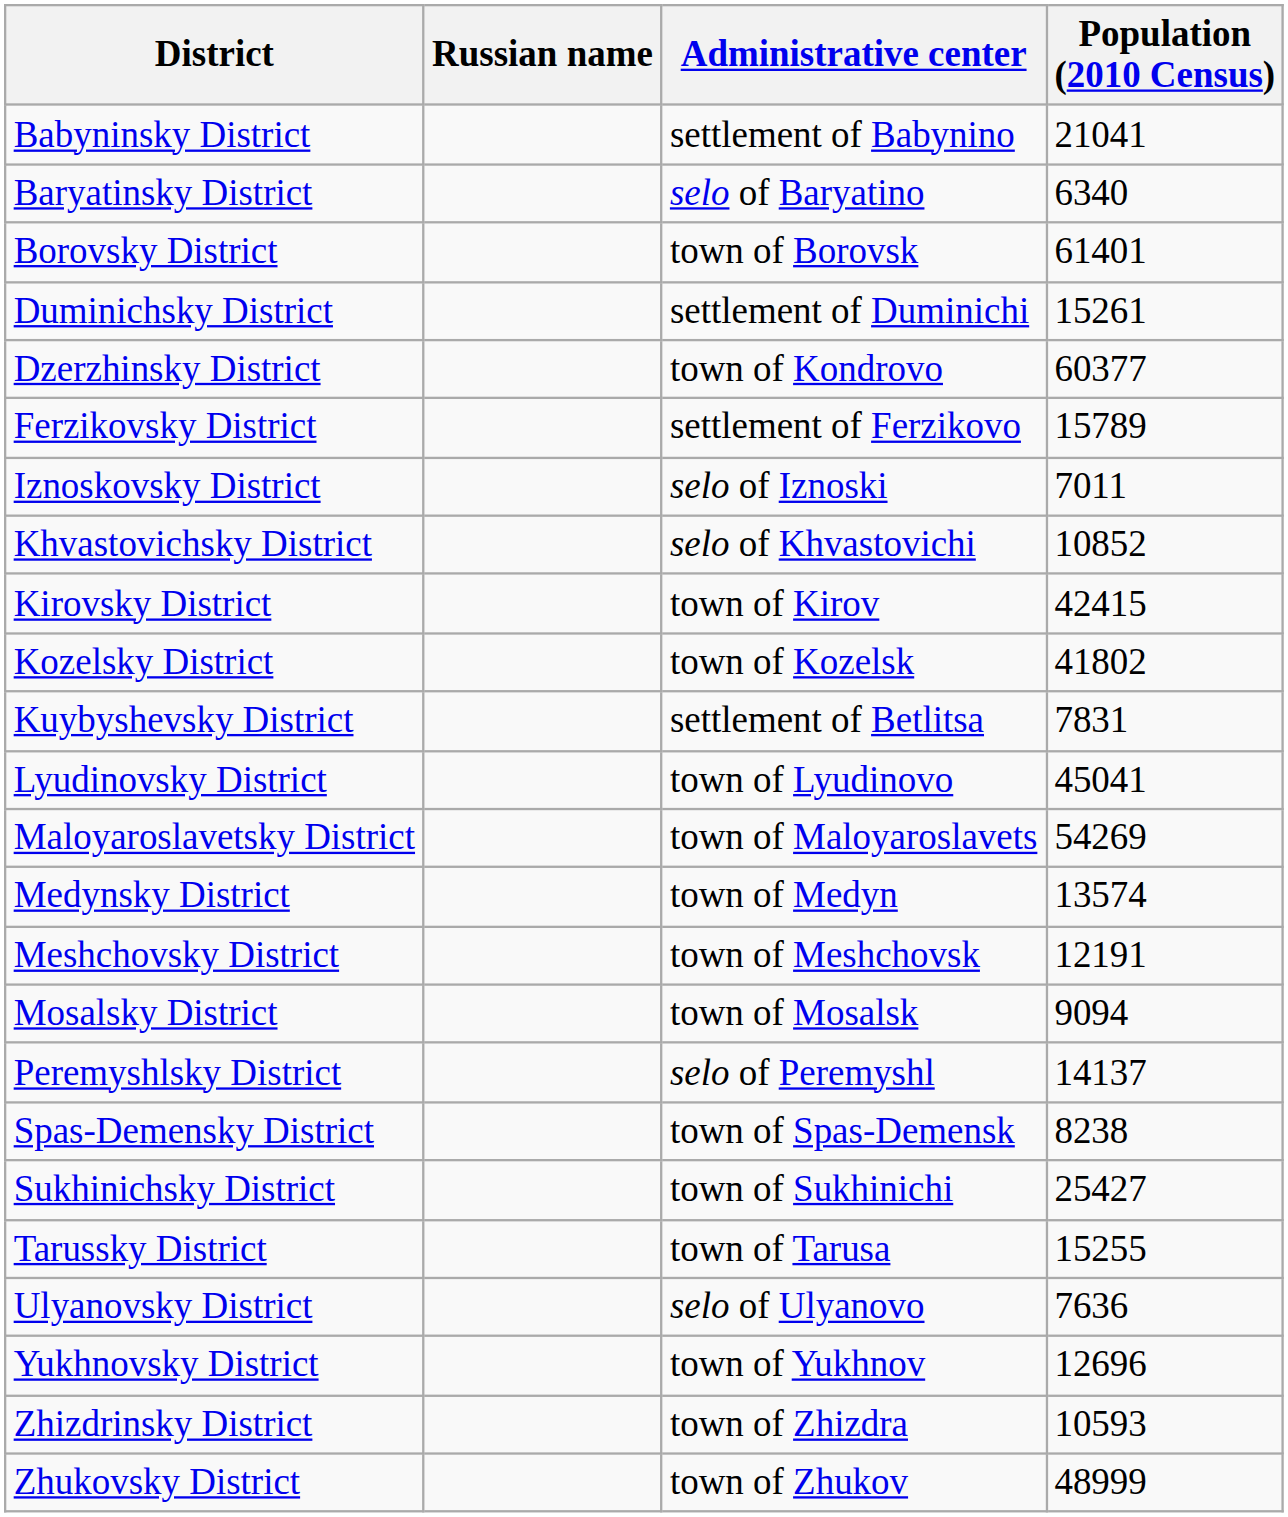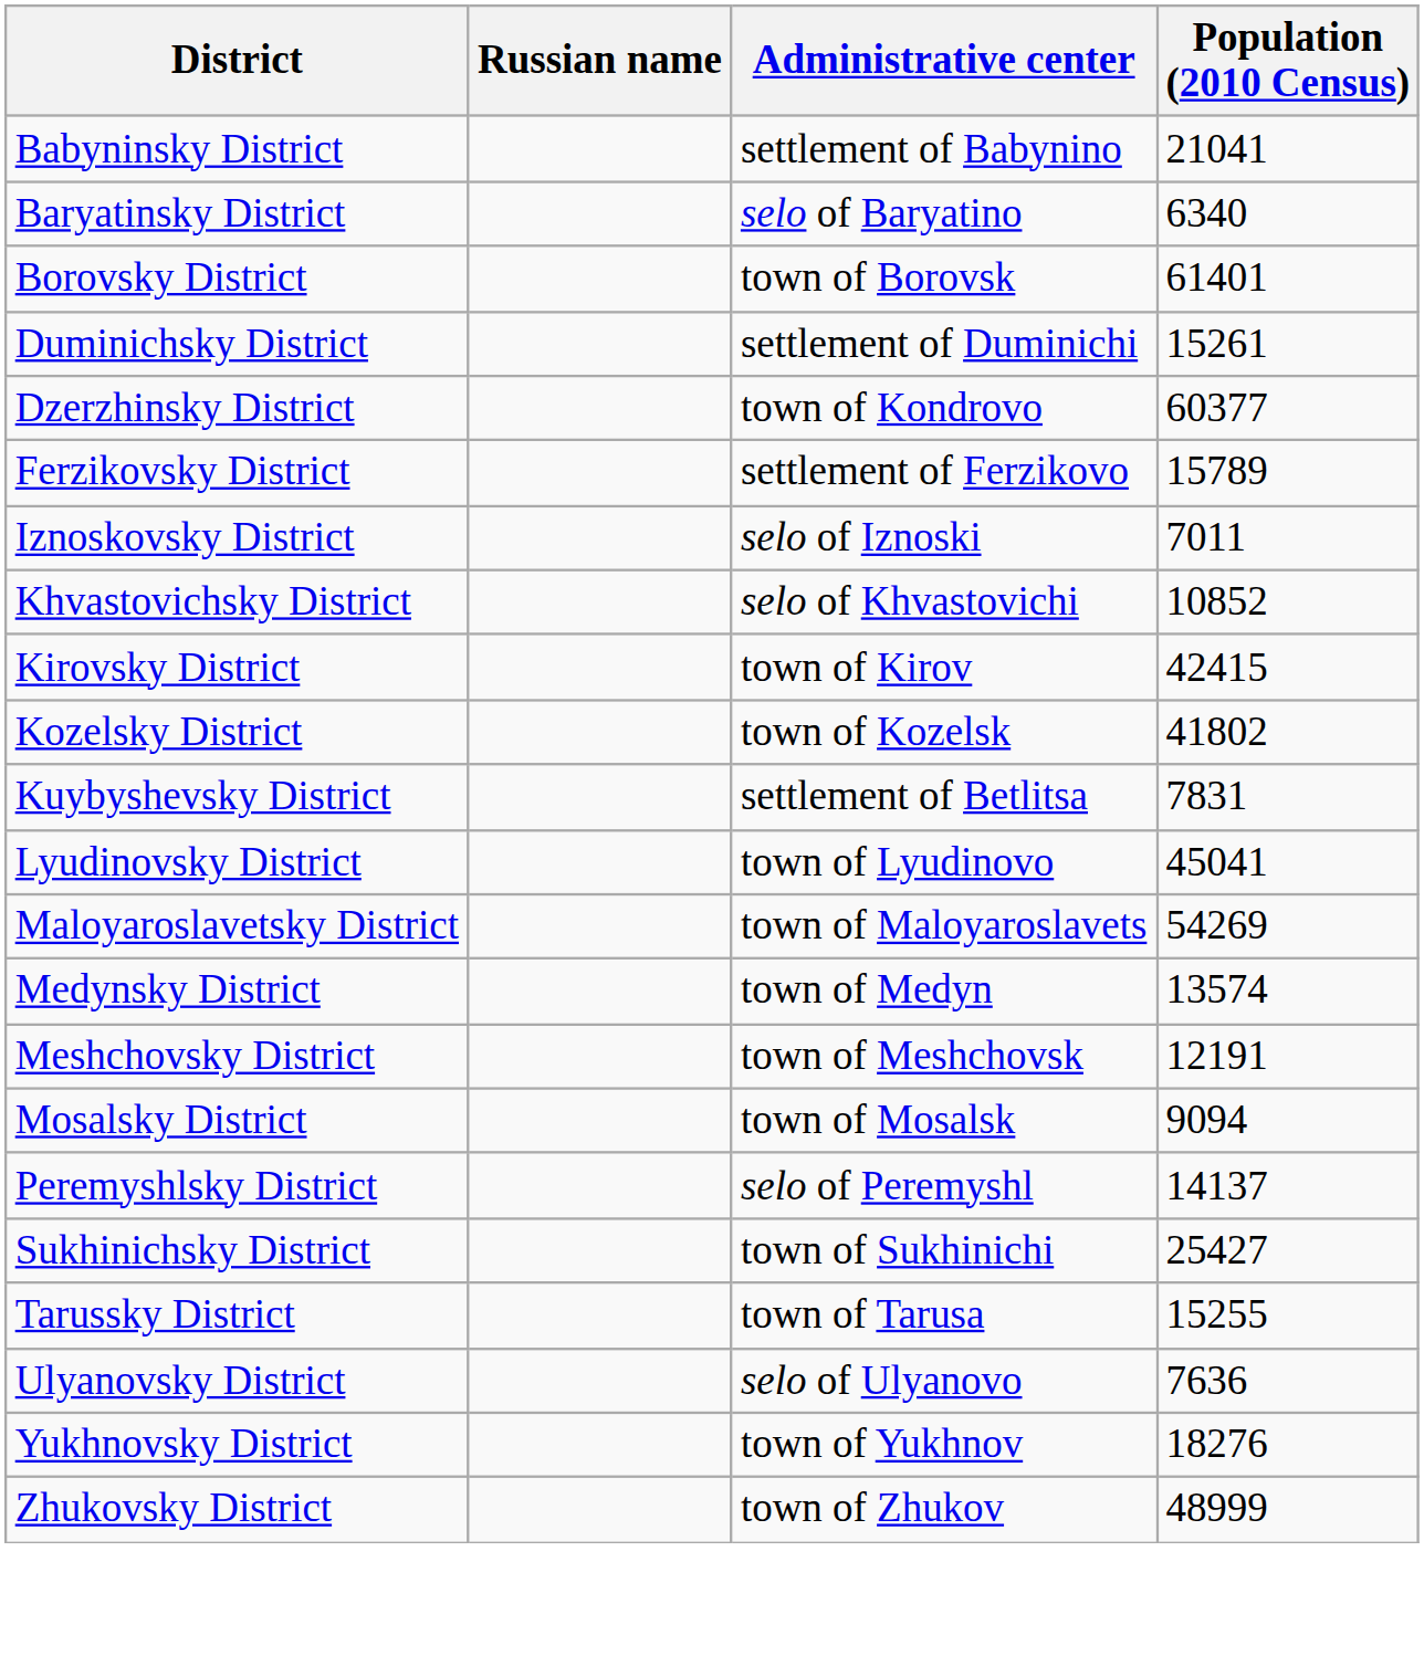- row: Spas-Demensky District | town of Spas-Demensk | 8238
Yukhnovsky District | Population (2010 Census): 12696 -> 18276
- row: Zhizdrinsky District | town of Zhizdra | 10593
